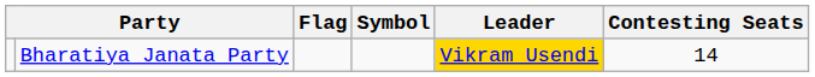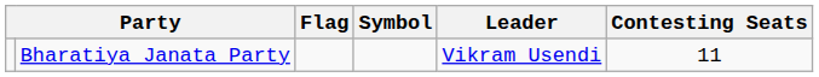Bharatiya Janata Party | Leader: gold background -> no background
Bharatiya Janata Party | Contesting Seats: 14 -> 11
